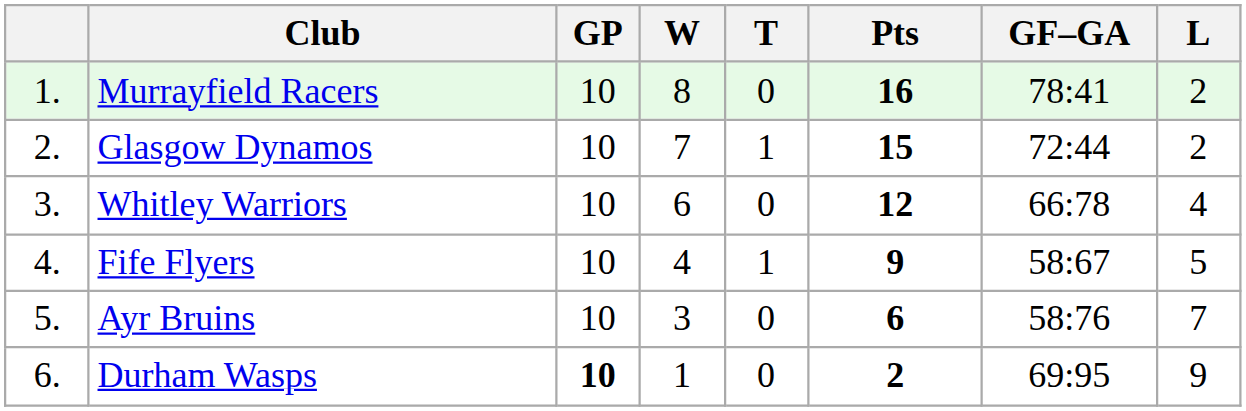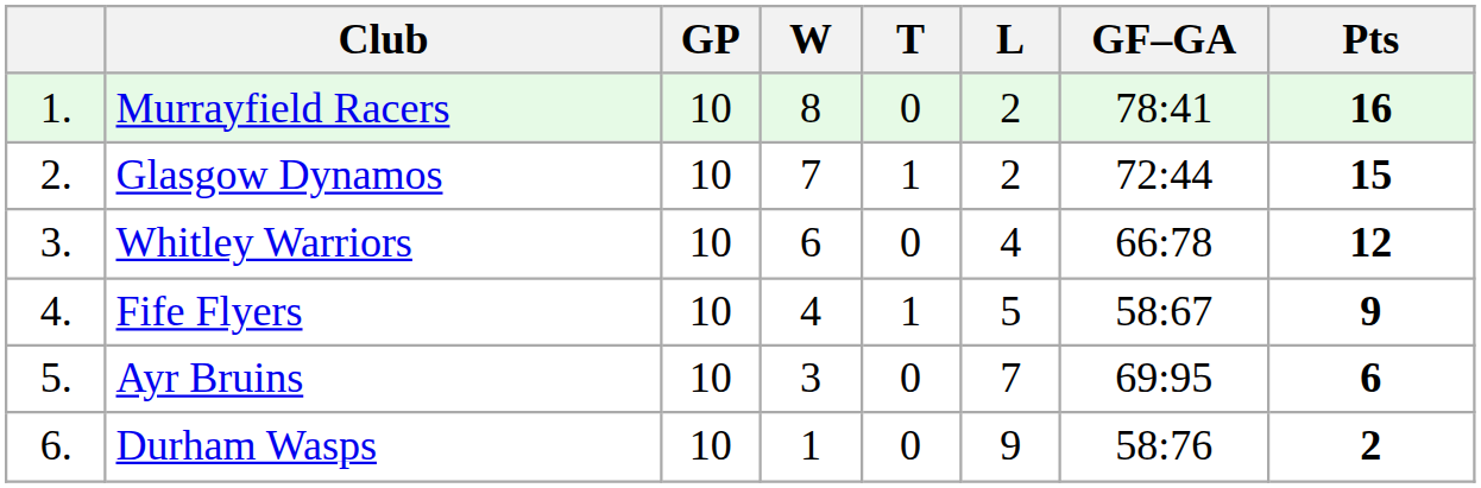columns swapped: L <-> Pts
Ayr Bruins | GF–GA: 58:76 -> 69:95
Durham Wasps | GP: bold -> normal
Durham Wasps | GF–GA: 69:95 -> 58:76
